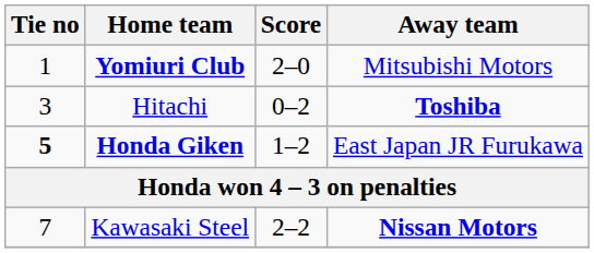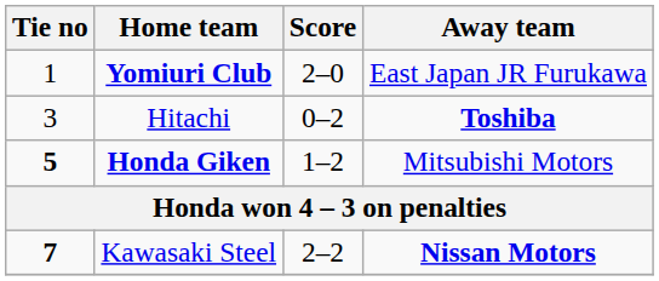Yomiuri Club | Away team: Mitsubishi Motors -> East Japan JR Furukawa
Honda Giken | Away team: East Japan JR Furukawa -> Mitsubishi Motors
Kawasaki Steel | Tie no: normal -> bold
